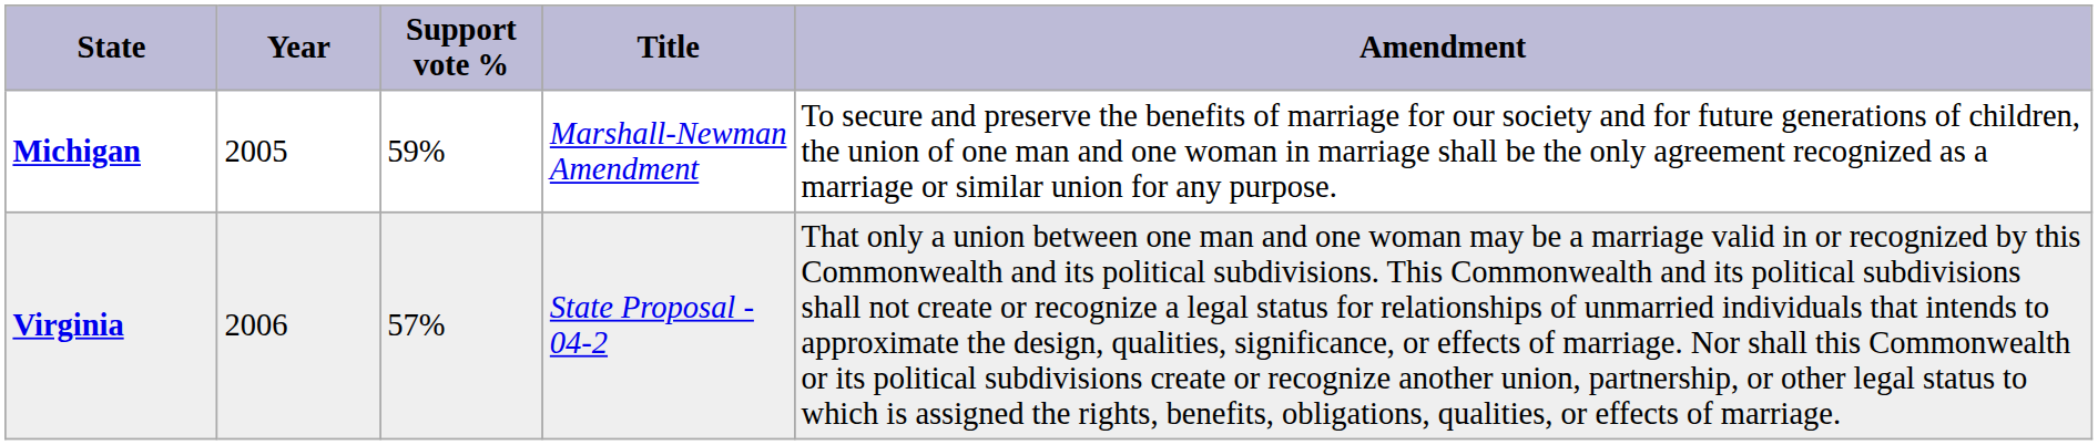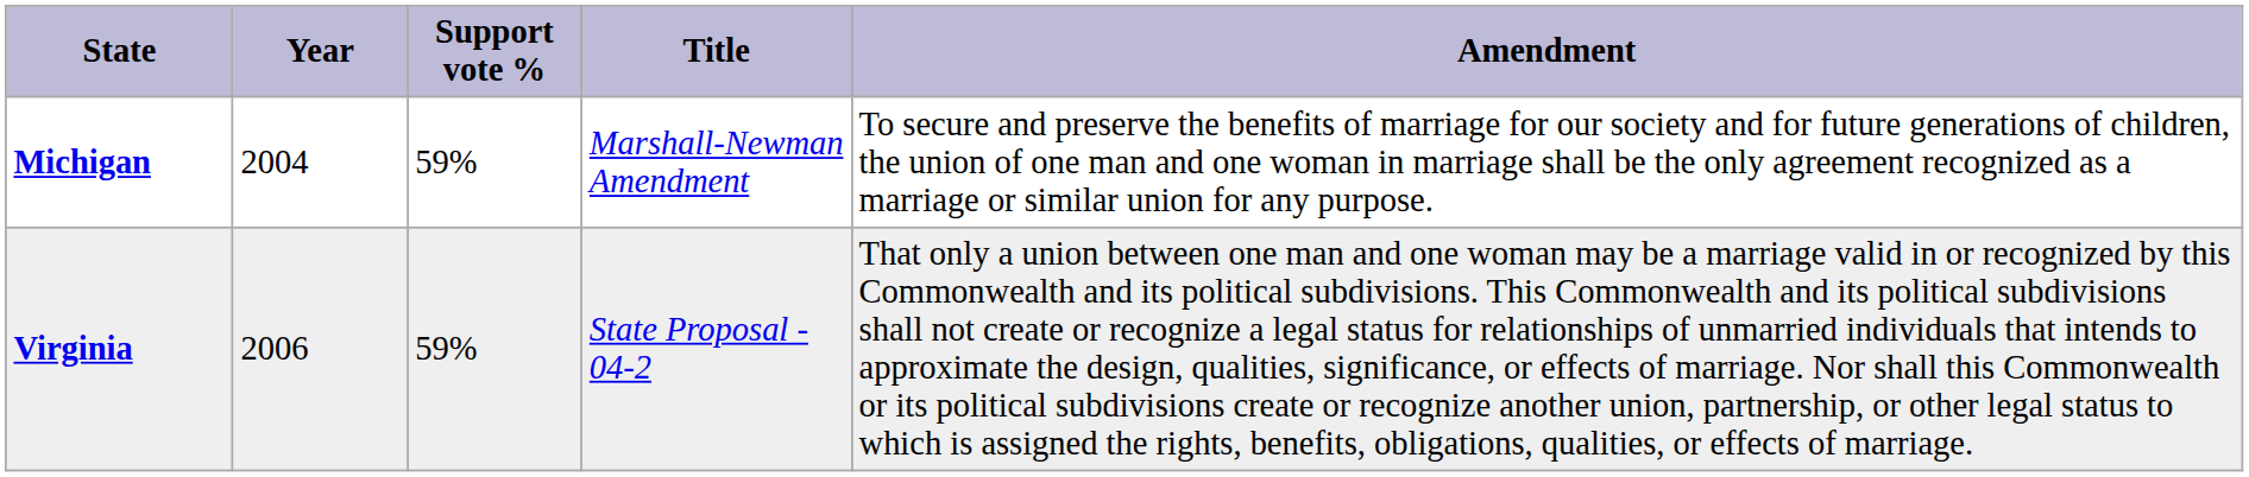Michigan | Year: 2005 -> 2004
Virginia | Support vote %: 57% -> 59%
